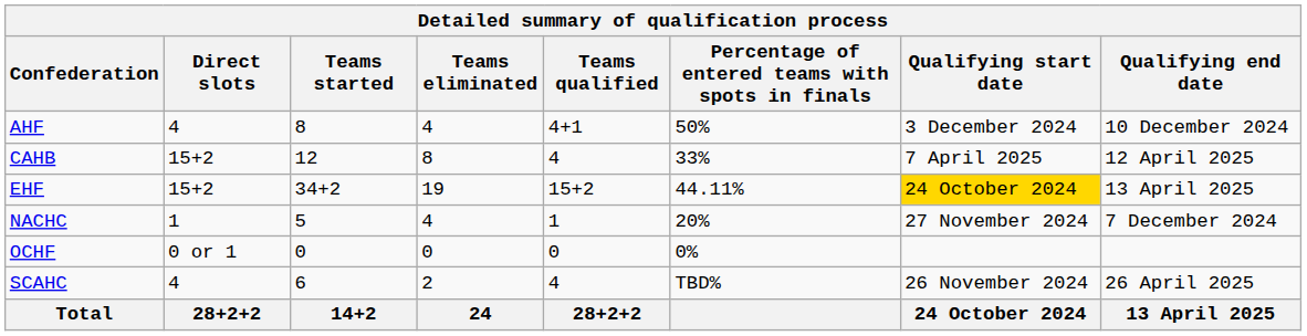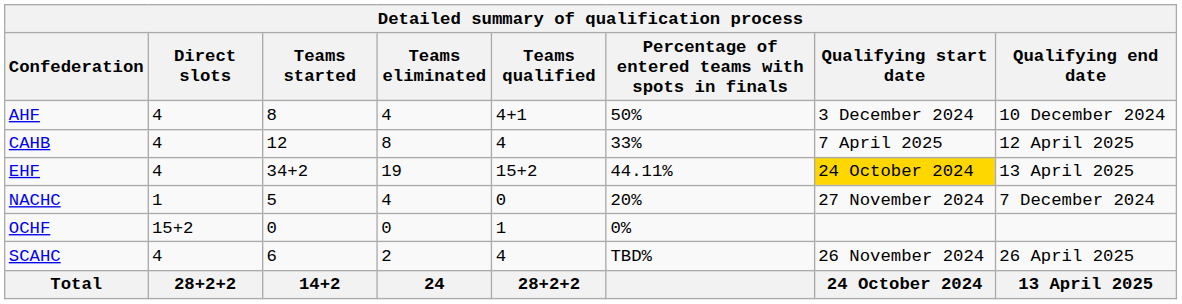CAHB | Direct slots: 15+2 -> 4
EHF | Direct slots: 15+2 -> 4
NACHC | Teams qualified: 1 -> 0
OCHF | Direct slots: 0 or 1 -> 15+2
OCHF | Teams qualified: 0 -> 1
